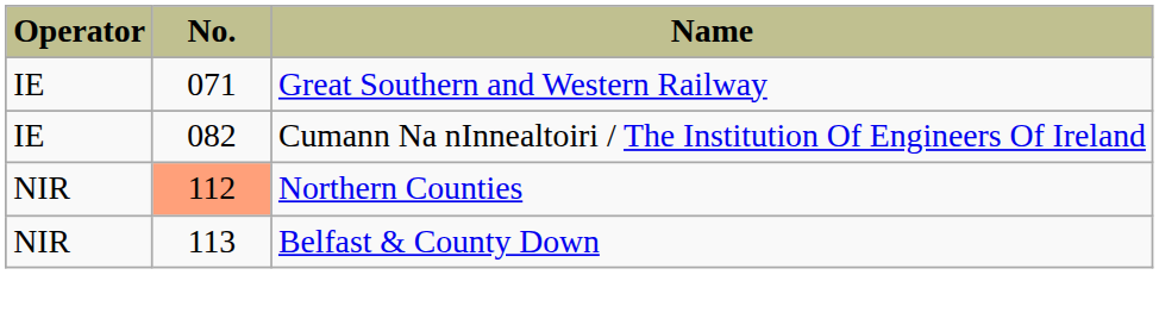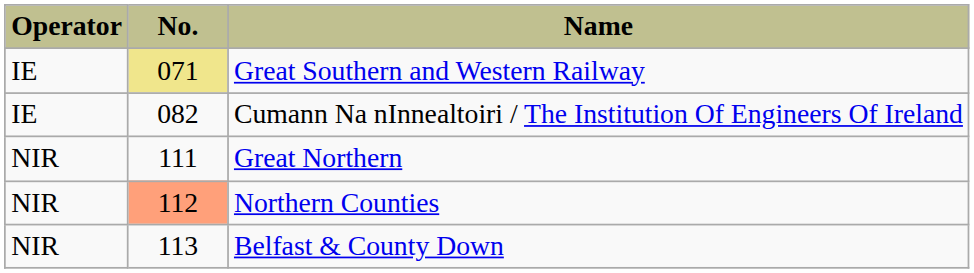Great Southern and Western Railway | No.: no background -> khaki background
+ row: NIR | 111 | Great Northern
